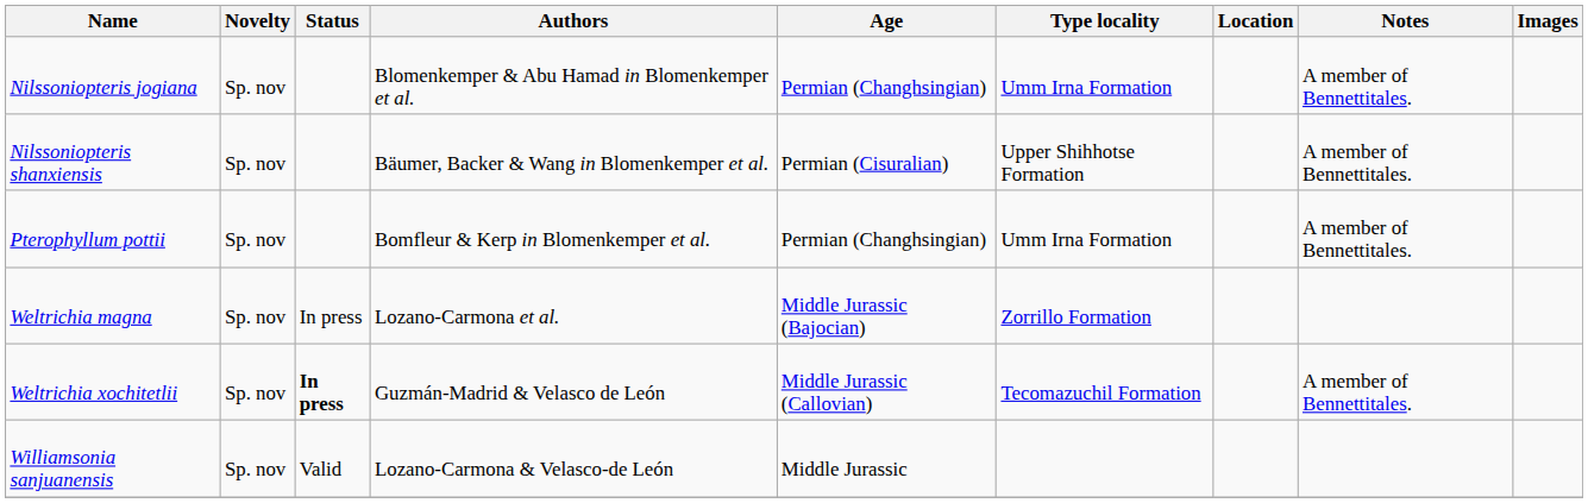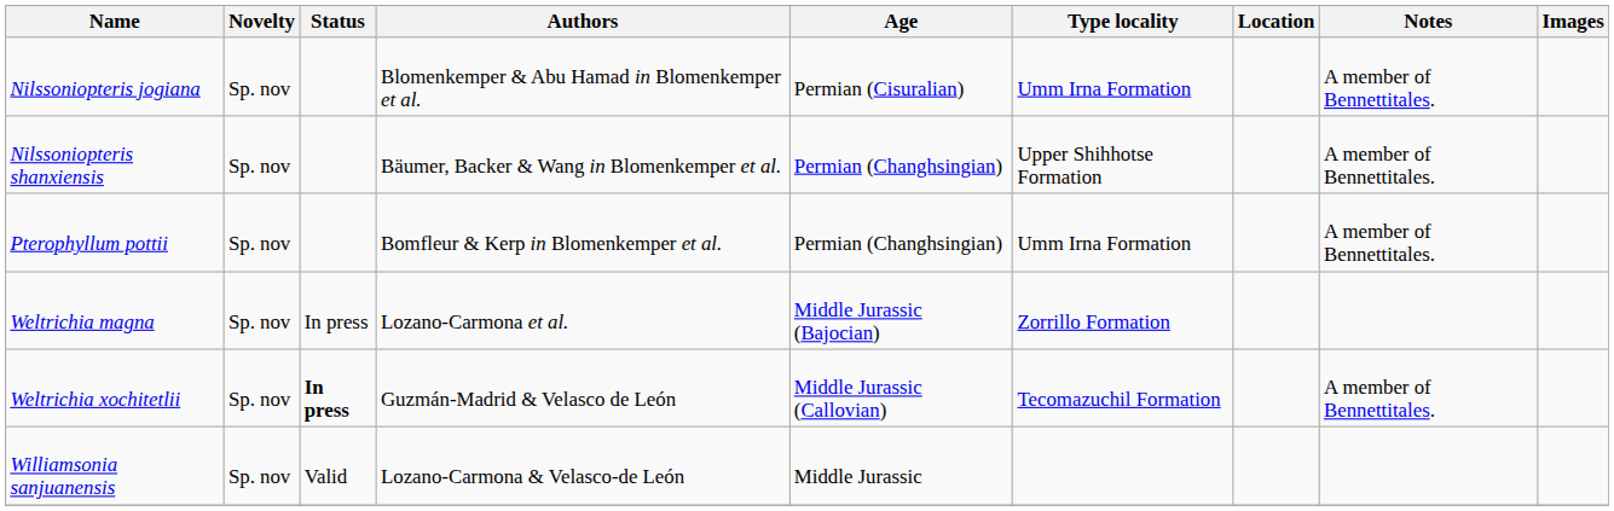Nilssoniopteris jogiana | Age: Permian (Changhsingian) -> Permian (Cisuralian)
Nilssoniopteris shanxiensis | Age: Permian (Cisuralian) -> Permian (Changhsingian)
